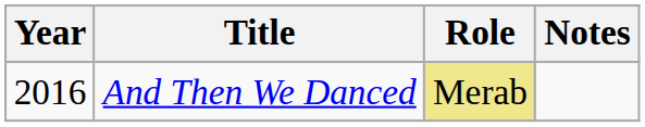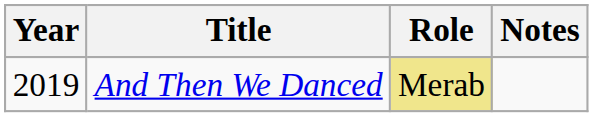And Then We Danced | Year: 2016 -> 2019
